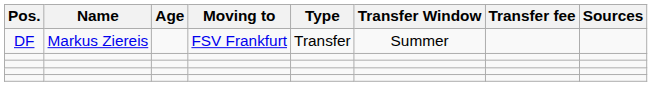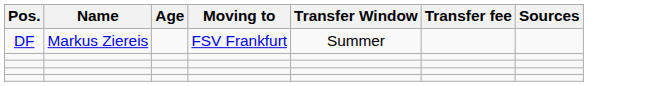- column: Type | Transfer
